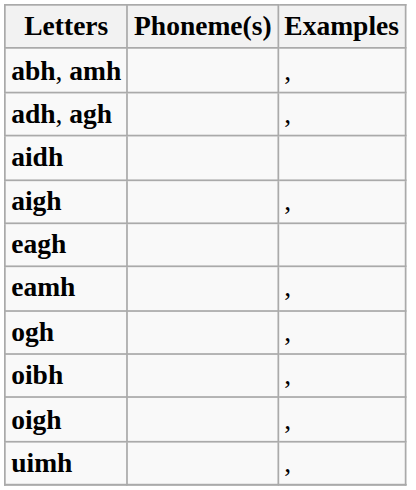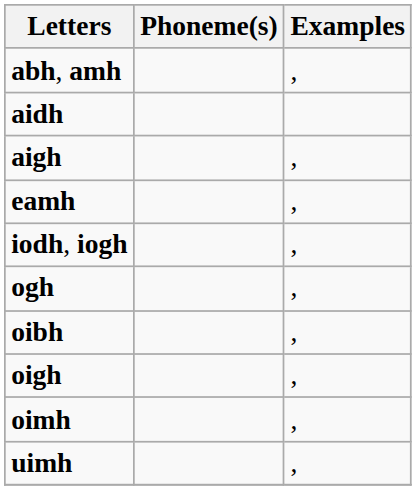- row: adh, agh | ,
- row: eagh
+ row: iodh, iogh | ,
+ row: oimh | ,
